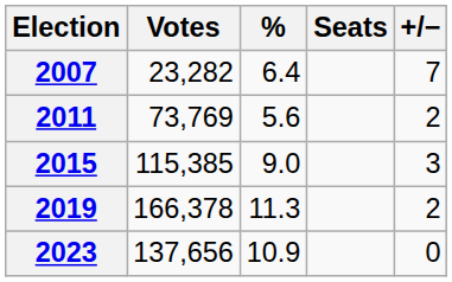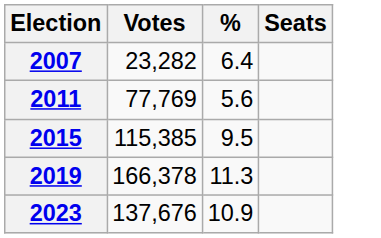- column: +/− | 7 | 2 | 3 | 2 | 0
2011 | Votes: 73,769 -> 77,769
2015 | %: 9.0 -> 9.5
2023 | Votes: 137,656 -> 137,676
